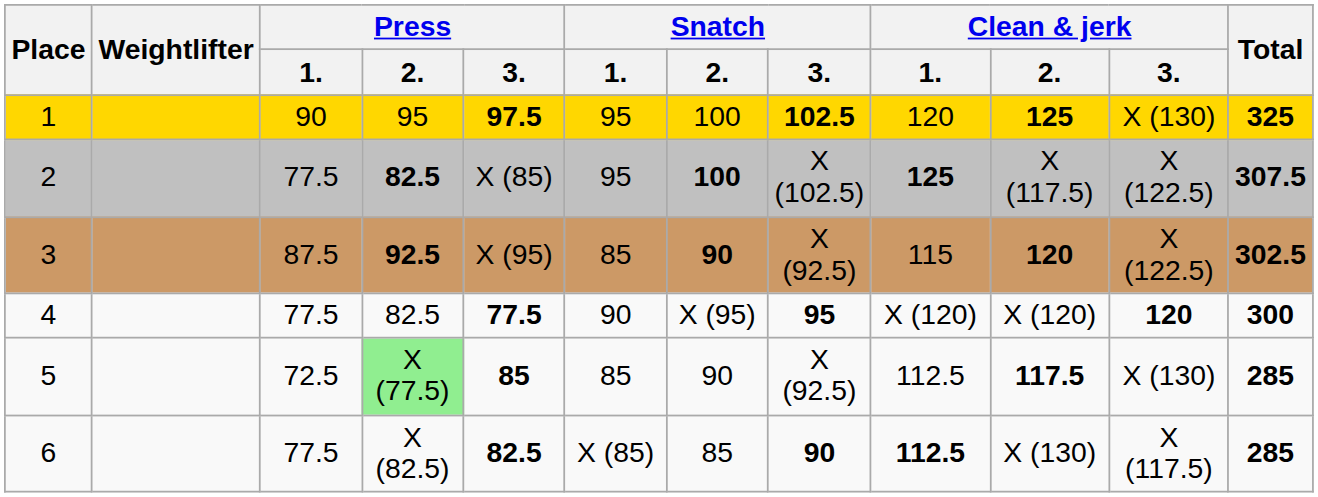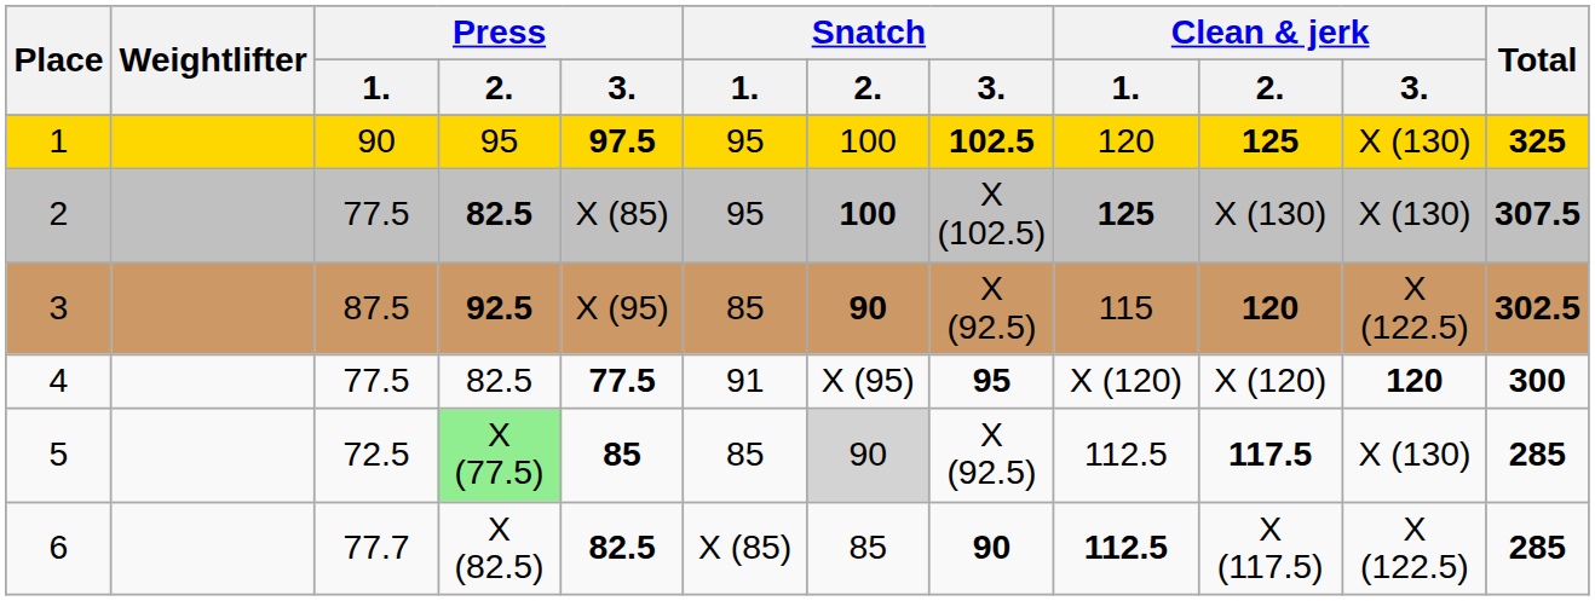2 | Clean & jerk / 2.: X (117.5) -> X (130)
2 | Clean & jerk / 3.: X (122.5) -> X (130)
4 | Snatch / 1.: 90 -> 91
5 | Snatch / 2.: no background -> lightgrey background
6 | Press / 1.: 77.5 -> 77.7
6 | Clean & jerk / 2.: X (130) -> X (117.5)
6 | Clean & jerk / 3.: X (117.5) -> X (122.5)
